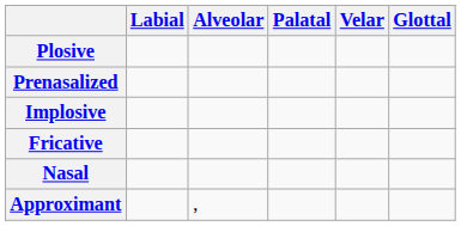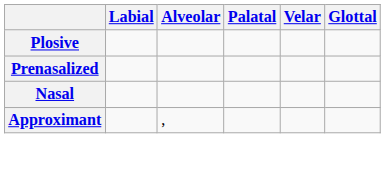- row: Implosive
- row: Fricative
